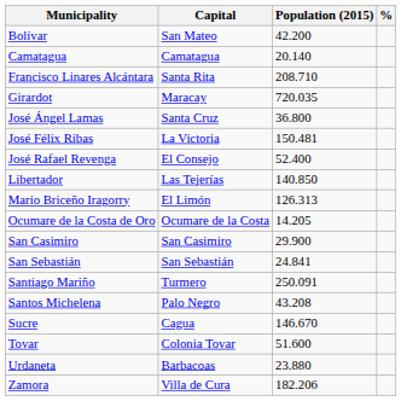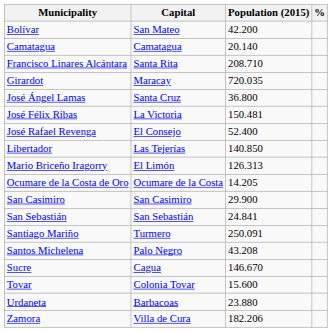Tovar | Population (2015): 51.600 -> 15.600
